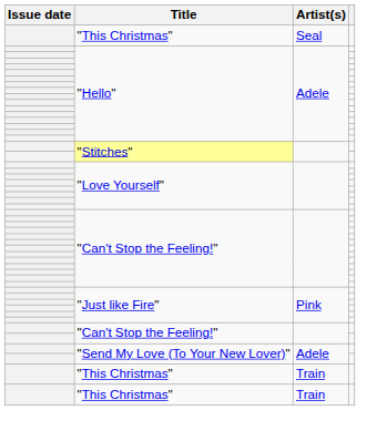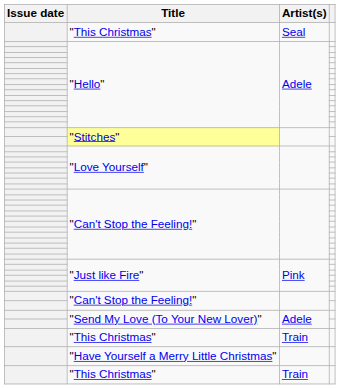+ row: "Have Yourself a Merry Little Christmas"
